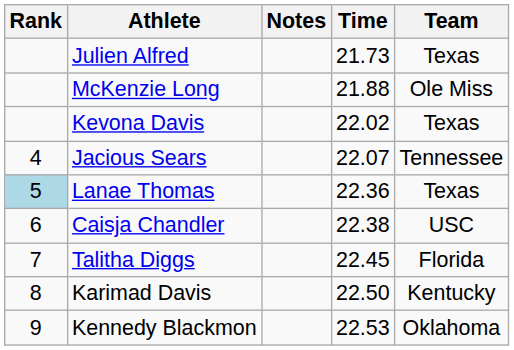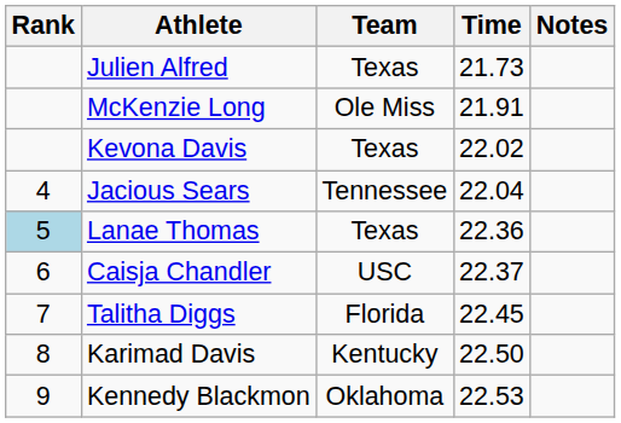columns swapped: Team <-> Notes
McKenzie Long | Time: 21.88 -> 21.91
Jacious Sears | Time: 22.07 -> 22.04
Caisja Chandler | Time: 22.38 -> 22.37
